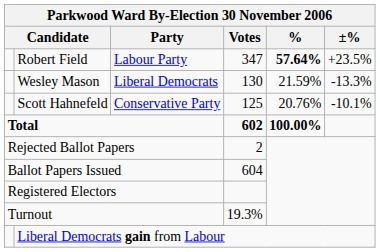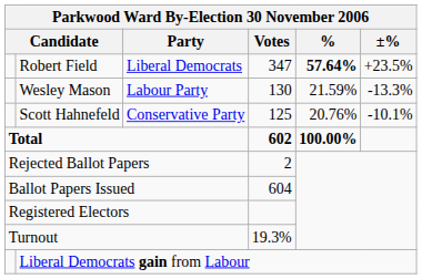Robert Field | Parkwood Ward By-Election 30 November 2006 / Party: Labour Party -> Liberal Democrats
Wesley Mason | Parkwood Ward By-Election 30 November 2006 / Party: Liberal Democrats -> Labour Party
